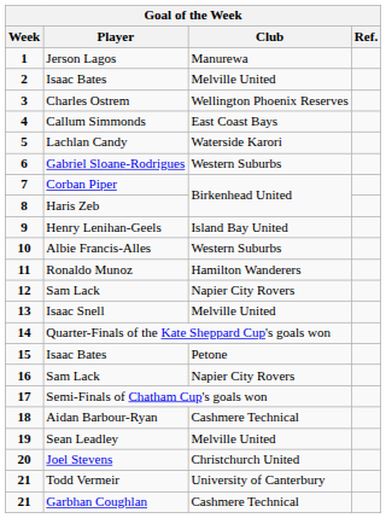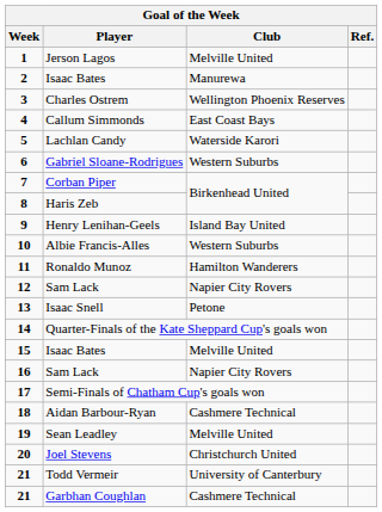Jerson Lagos | Club: Manurewa -> Melville United
2 / Isaac Bates | Club: Melville United -> Manurewa
Isaac Snell | Club: Melville United -> Petone
15 / Isaac Bates | Club: Petone -> Melville United
